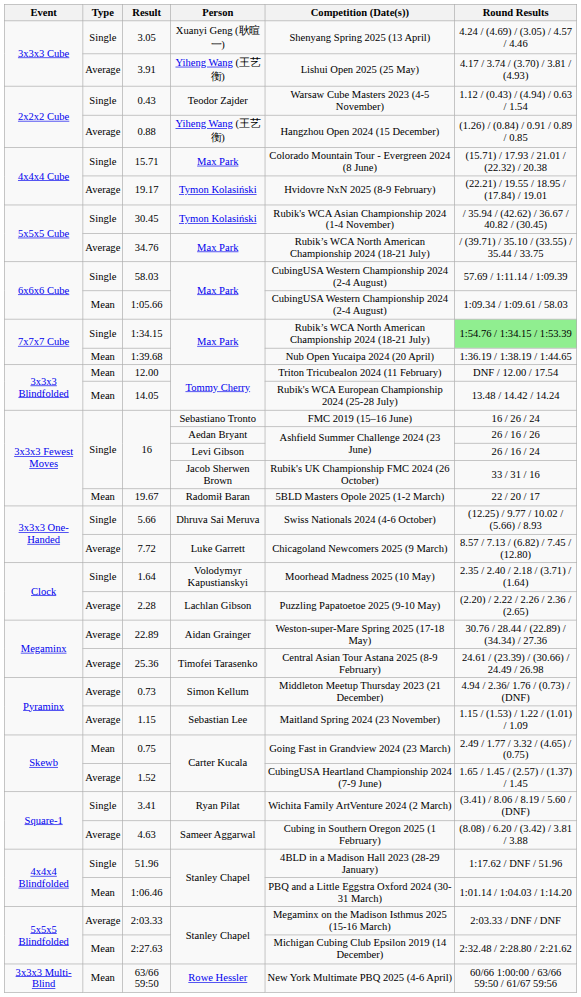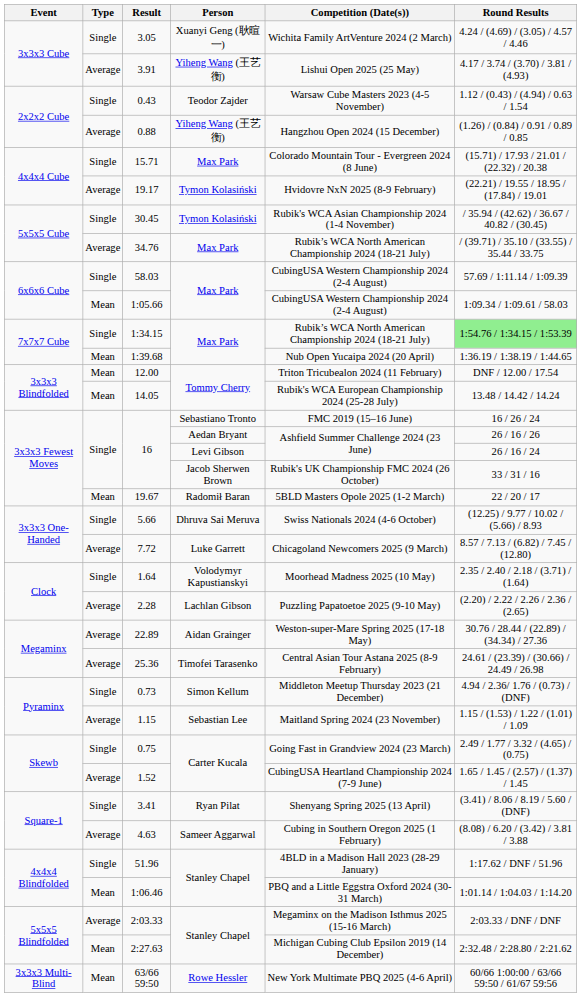3.05 | Competition (Date(s)): Shenyang Spring 2025 (13 April) -> Wichita Family ArtVenture 2024 (2 March)
0.73 | Type: Average -> Single
0.75 | Type: Mean -> Single
3.41 | Competition (Date(s)): Wichita Family ArtVenture 2024 (2 March) -> Shenyang Spring 2025 (13 April)
